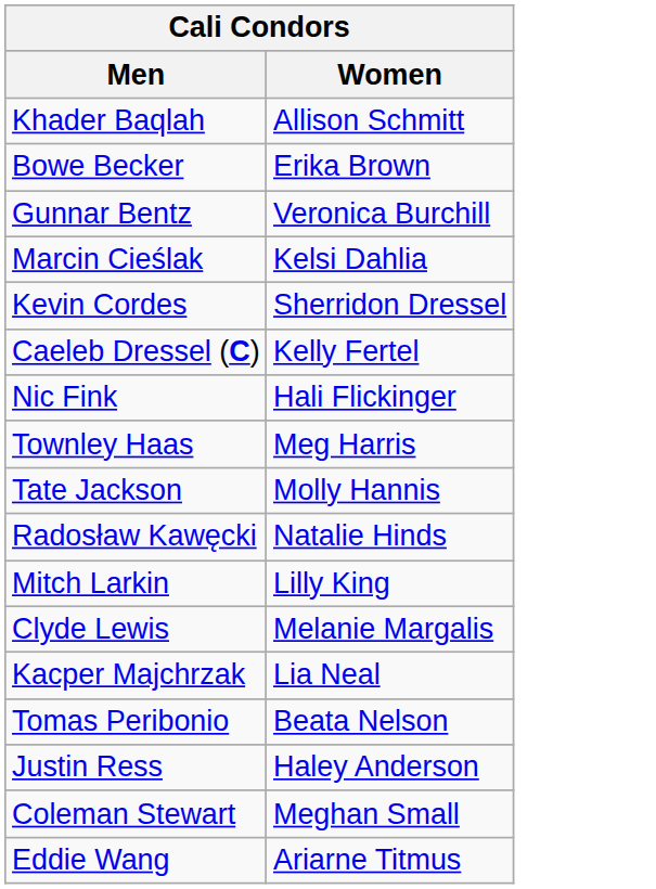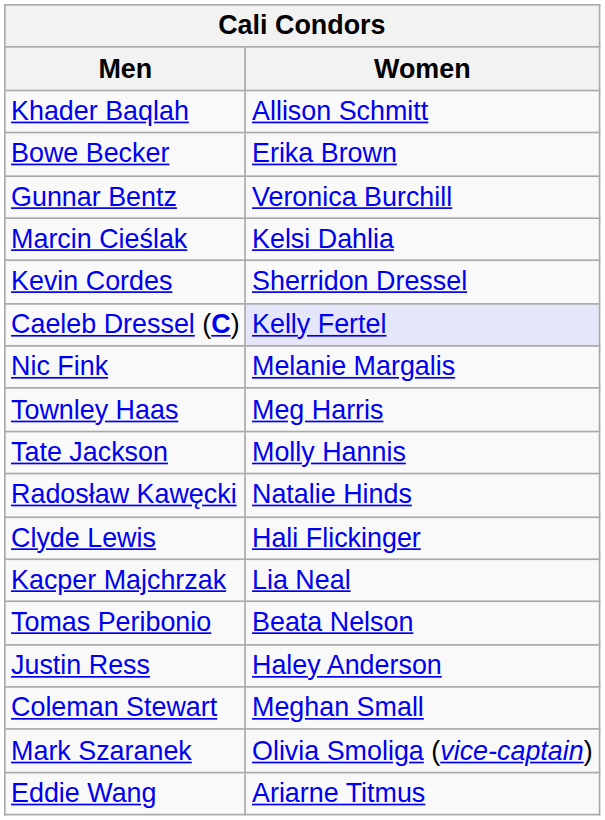Caeleb Dressel (C) | Women: no background -> lavender background
Nic Fink | Women: Hali Flickinger -> Melanie Margalis
- row: Mitch Larkin | Lilly King
Clyde Lewis | Women: Melanie Margalis -> Hali Flickinger
+ row: Mark Szaranek | Olivia Smoliga (vice-captain)
